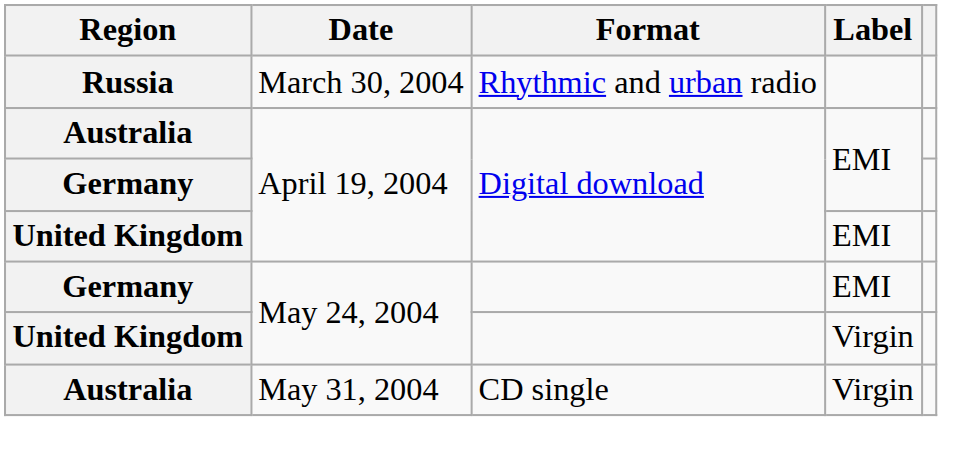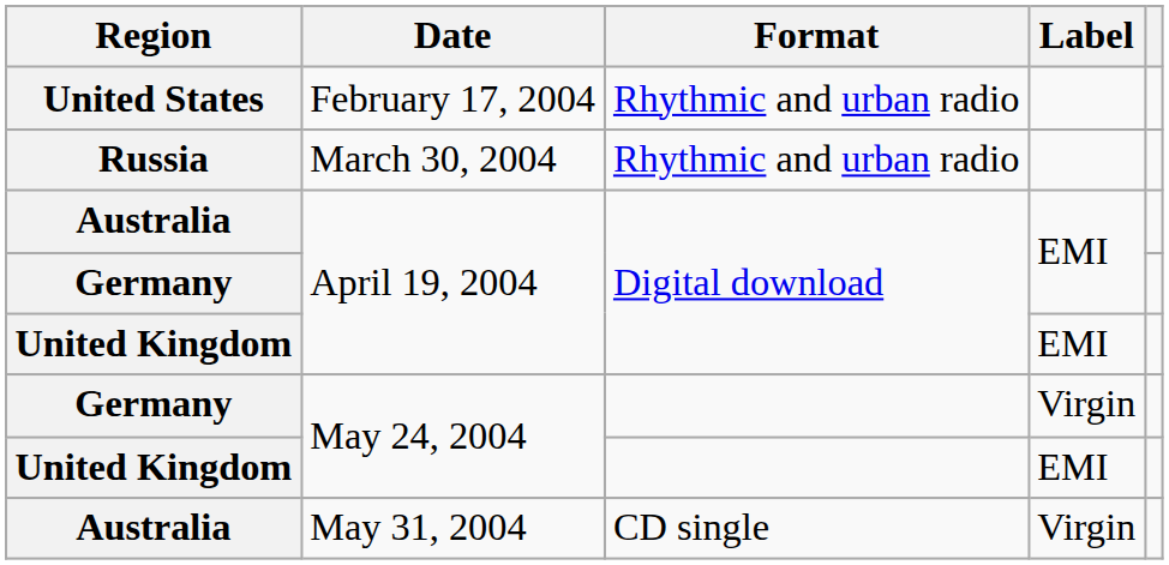+ row: United States | February 17, 2004 | Rhythmic and urban radio
Germany / May 24, 2004 | Label: EMI -> Virgin
United Kingdom / May 24, 2004 | Label: Virgin -> EMI
